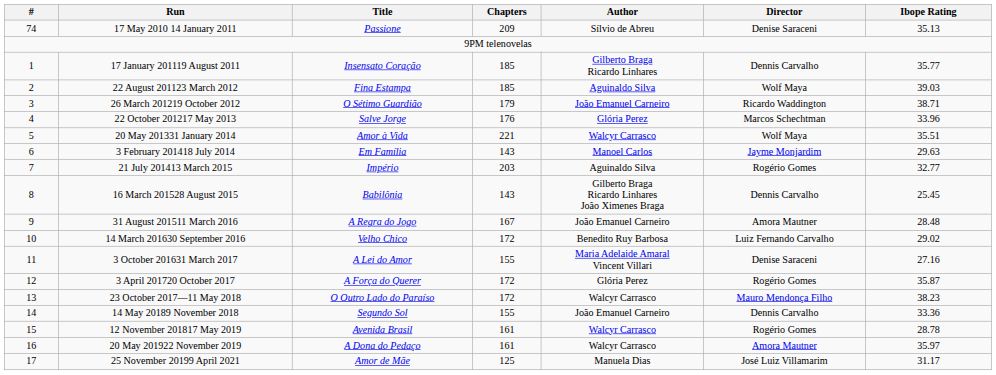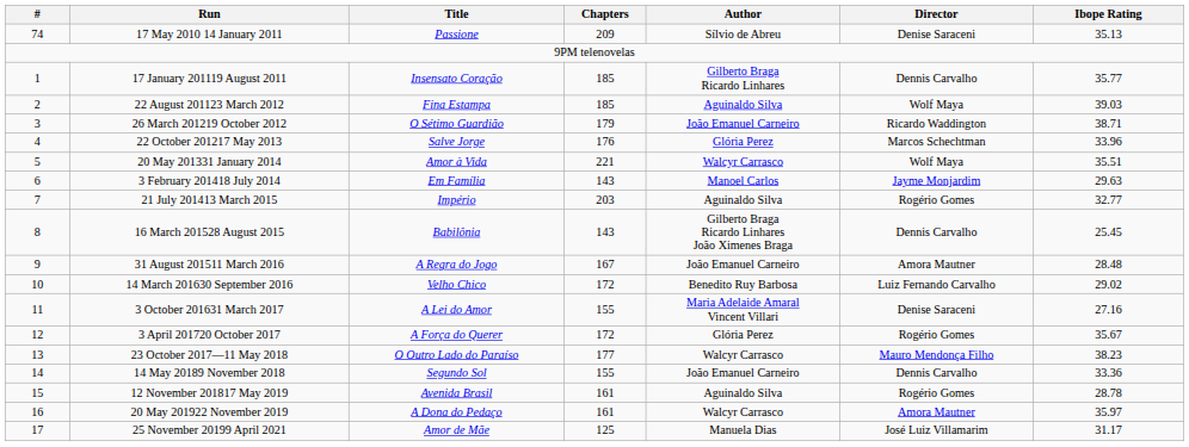3 April 201720 October 2017 | Ibope Rating: 35.87 -> 35.67
23 October 2017—11 May 2018 | Chapters: 172 -> 177
12 November 201817 May 2019 | Author: Walcyr Carrasco -> Aguinaldo Silva
